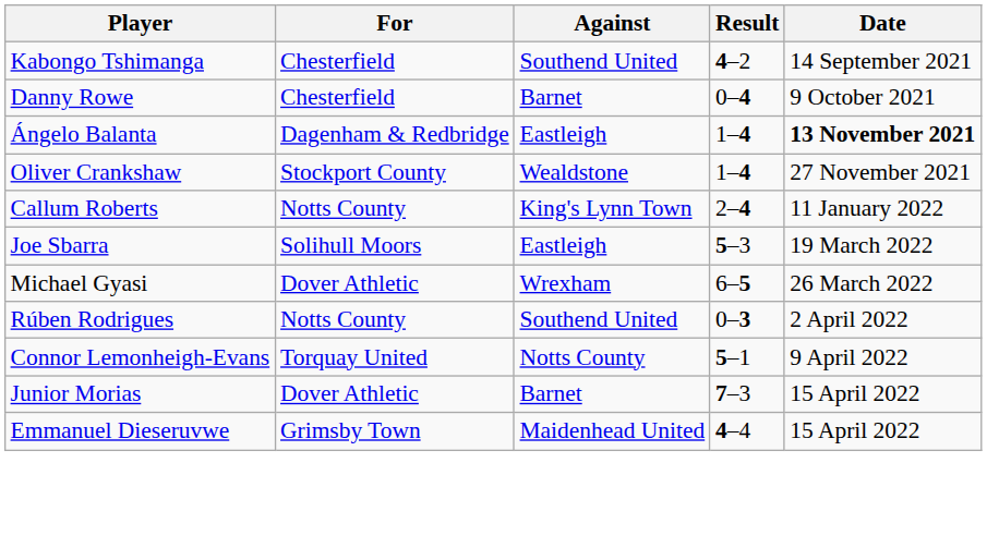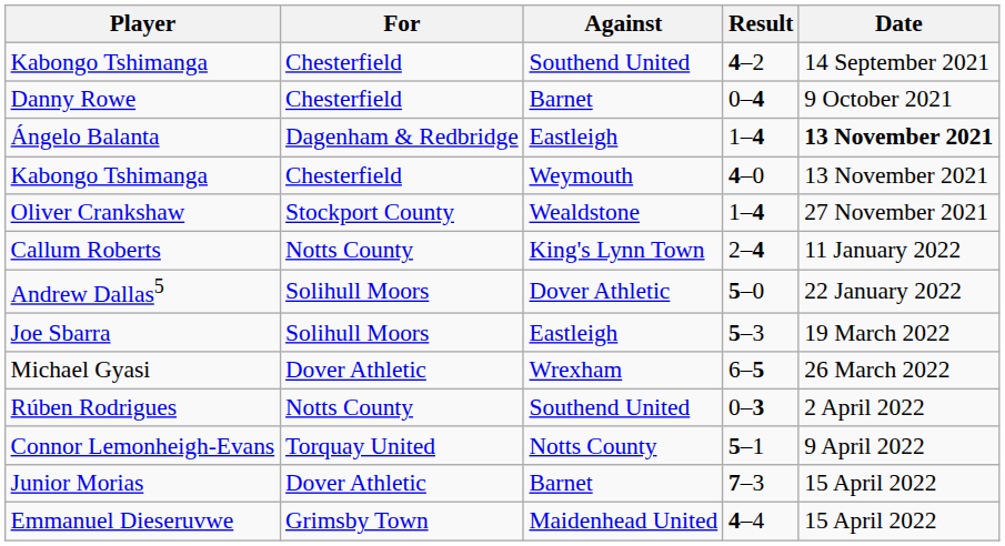+ row: Kabongo Tshimanga | Chesterfield | Weymouth | 4–0 | 13 November 2021
+ row: Andrew Dallas5 | Solihull Moors | Dover Athletic | 5–0 | 22 January 2022
